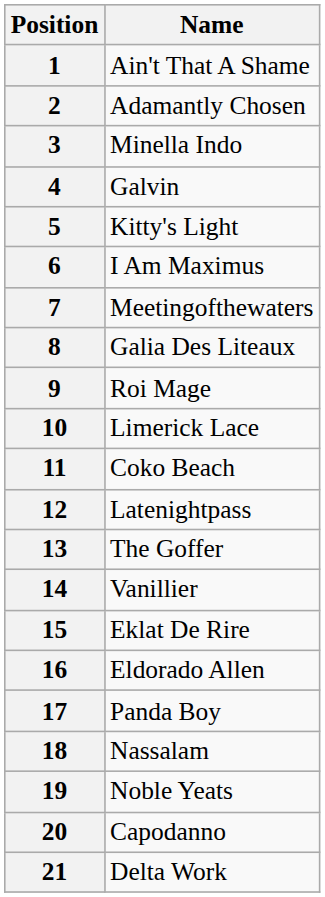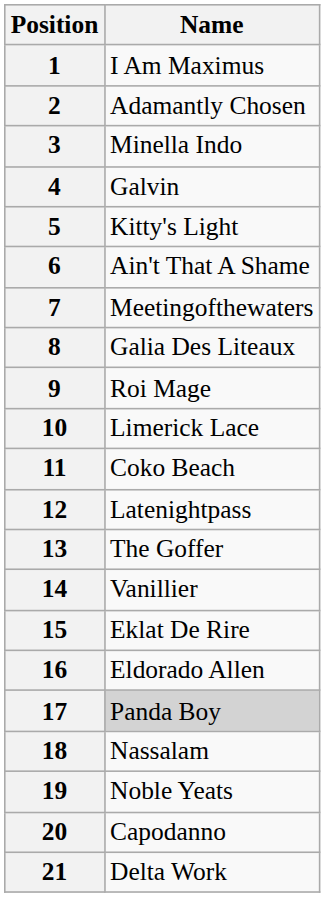1 | Name: Ain't That A Shame -> I Am Maximus
6 | Name: I Am Maximus -> Ain't That A Shame
17 | Name: no background -> lightgrey background
